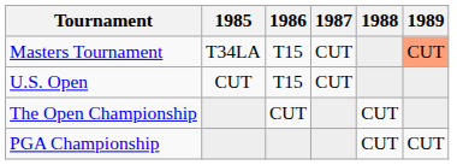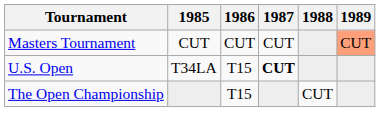Masters Tournament | 1985: T34LA -> CUT
Masters Tournament | 1986: T15 -> CUT
U.S. Open | 1985: CUT -> T34LA
U.S. Open | 1987: normal -> bold
The Open Championship | 1986: CUT -> T15
- row: PGA Championship | CUT | CUT
